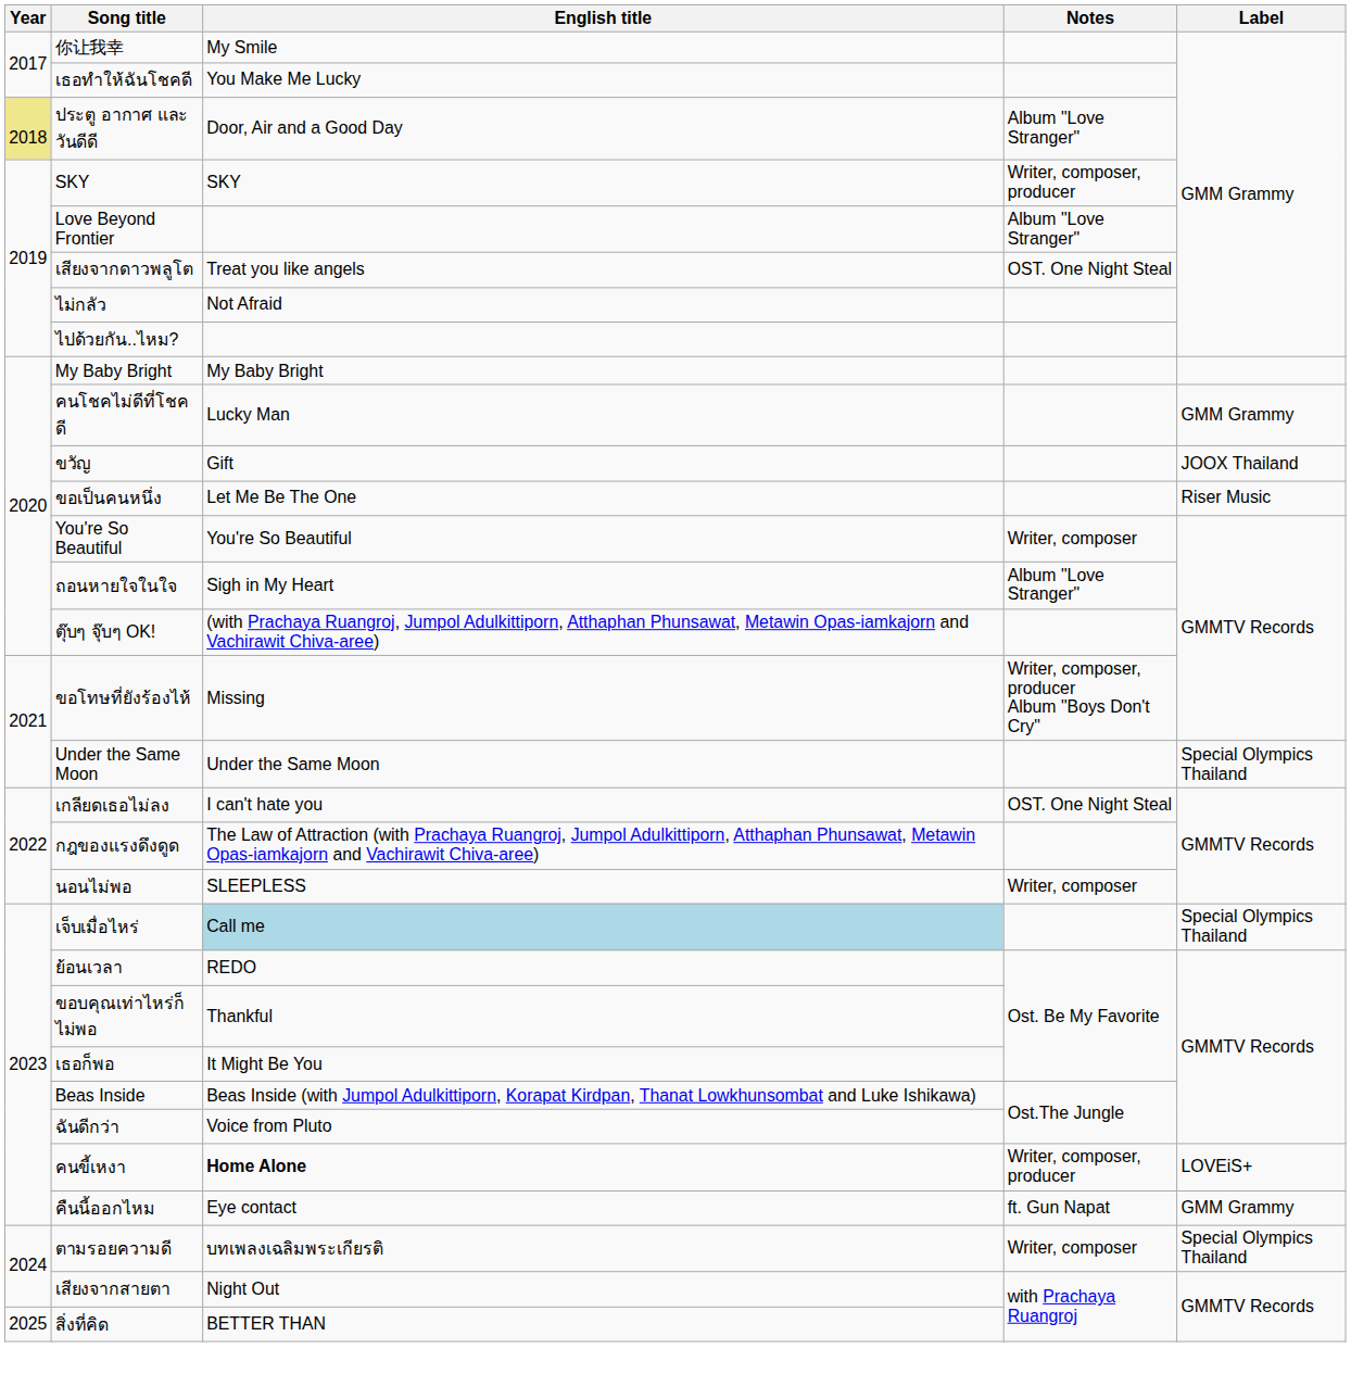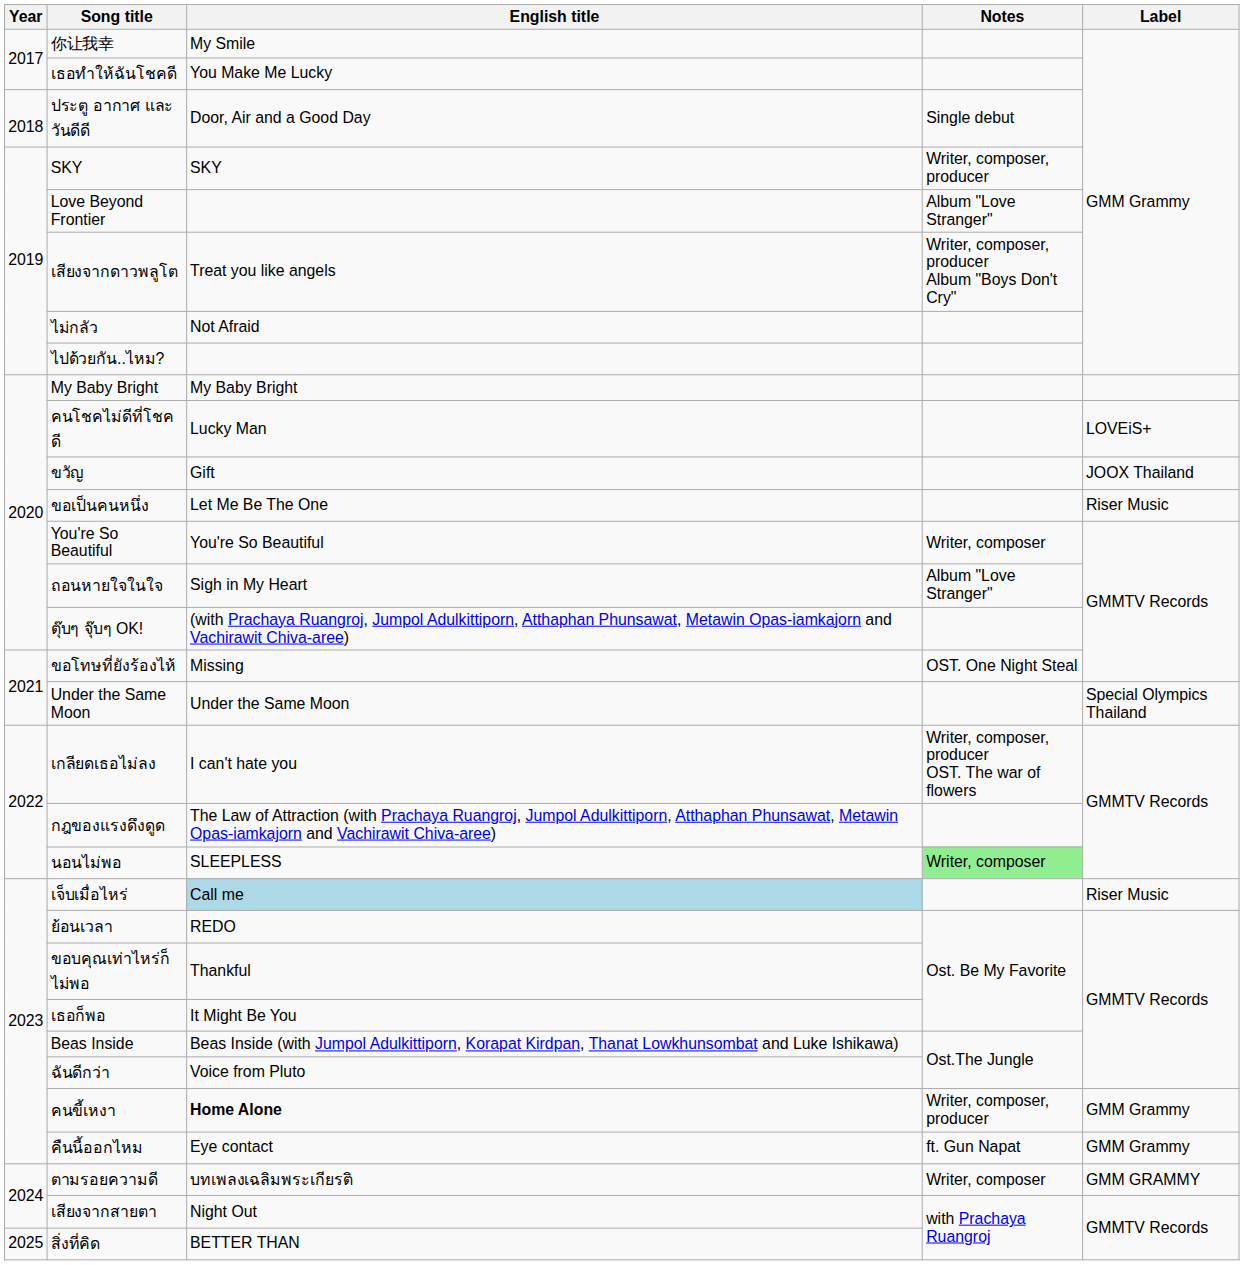ประตู อากาศ และวันดีดี | Year: khaki background -> no background
ประตู อากาศ และวันดีดี | Notes: Album "Love Stranger" -> Single debut
เสียงจากดาวพลูโต | Notes: OST. One Night Steal -> Writer, composer, producer Album "Boys Don't Cry"
คนโชคไม่ดีที่โชคดี | Label: GMM Grammy -> LOVEiS+
ขอโทษที่ยังร้องไห้ | Notes: Writer, composer, producer Album "Boys Don't Cry" -> OST. One Night Steal
เกลียดเธอไม่ลง | Notes: OST. One Night Steal -> Writer, composer, producer OST. The war of flowers
นอนไม่พอ | Notes: no background -> lightgreen background
เจ็บเมื่อไหร่ | Label: Special Olympics Thailand -> Riser Music
คนขี้เหงา | Label: LOVEiS+ -> GMM Grammy
ตามรอยความดี | Label: Special Olympics Thailand -> GMM GRAMMY
